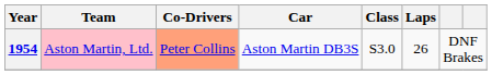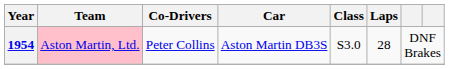1954 | Co-Drivers: lightsalmon background -> no background
1954 | Laps: 26 -> 28
